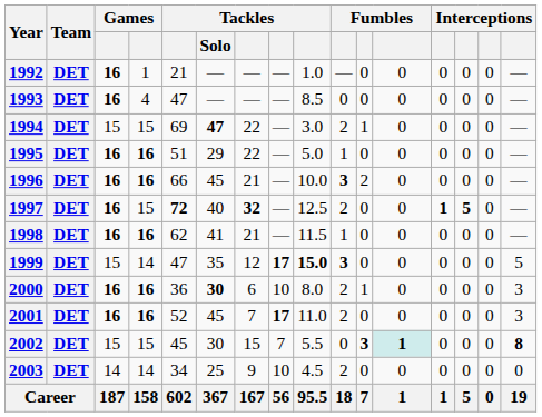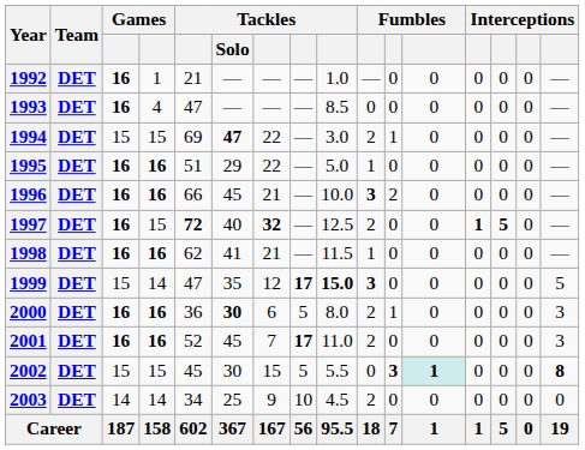2000 | column 8: 10 -> 5
2002 | column 8: 7 -> 5
